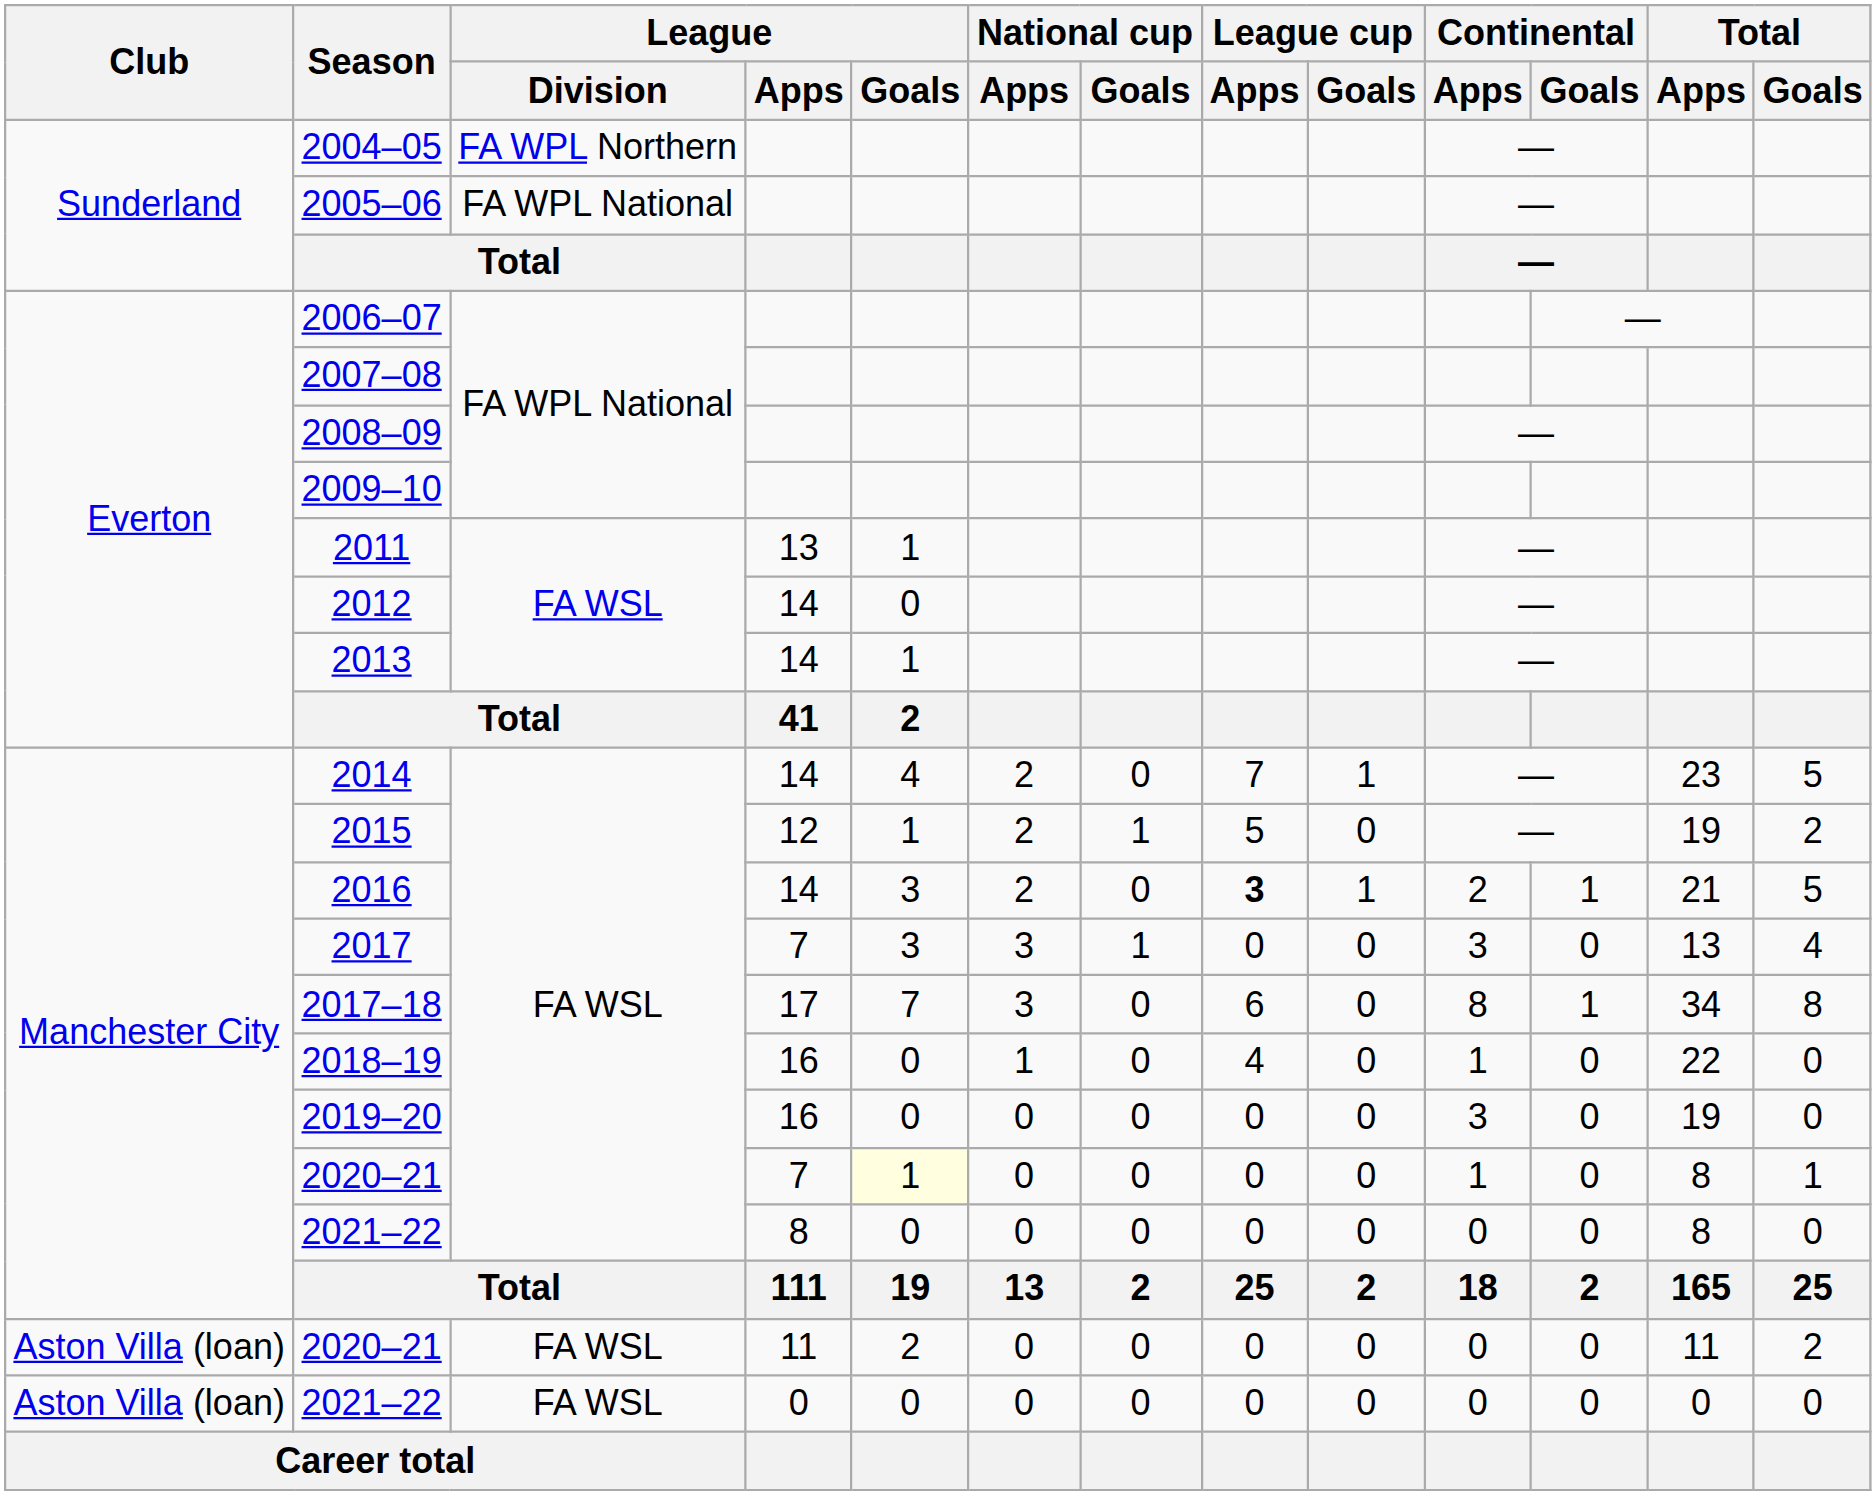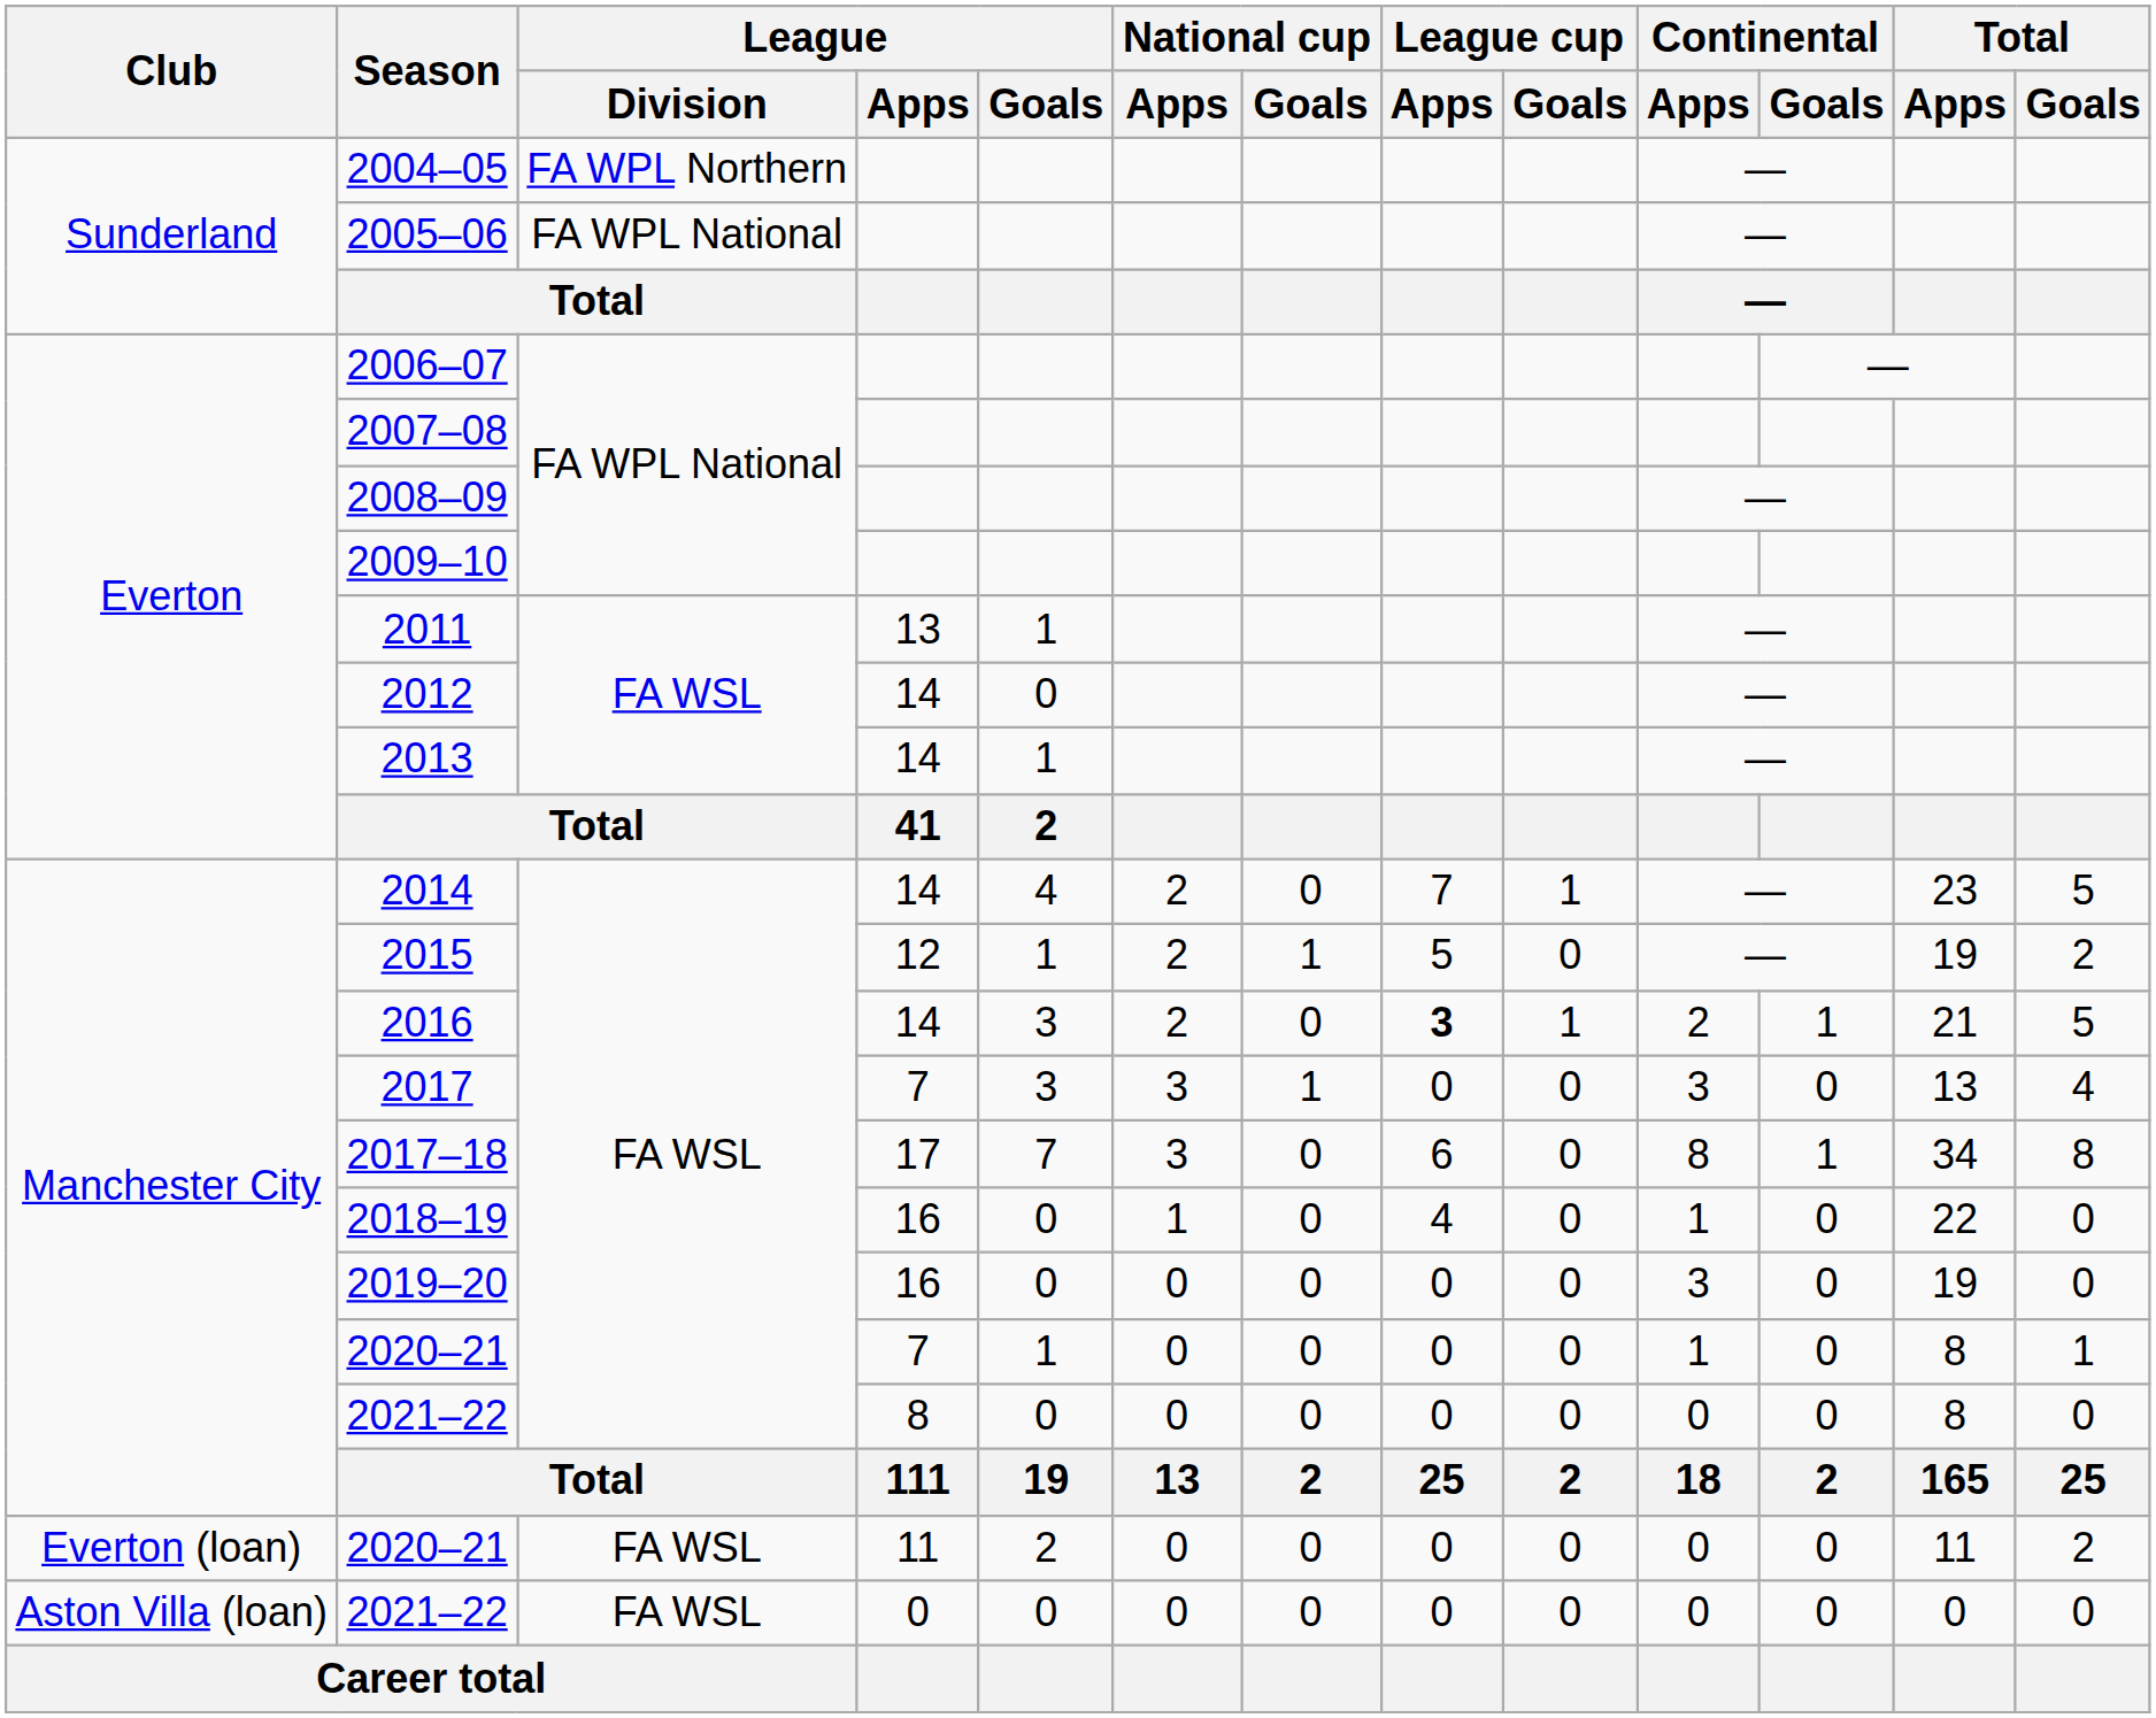2020–21 / 7 | League / Goals: lightyellow background -> no background
2020–21 / 11 | Club: Aston Villa (loan) -> Everton (loan)
